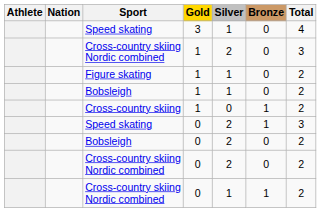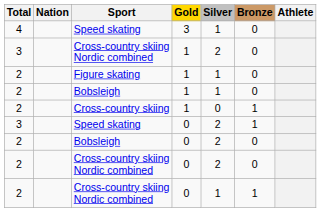columns swapped: Athlete <-> Total
